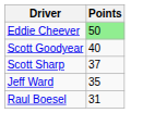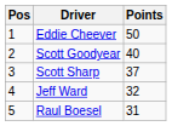+ column: Pos | 1 | 2 | 3 | 4 | 5
Eddie Cheever | Points: lightgreen background -> no background
Jeff Ward | Points: 35 -> 32
